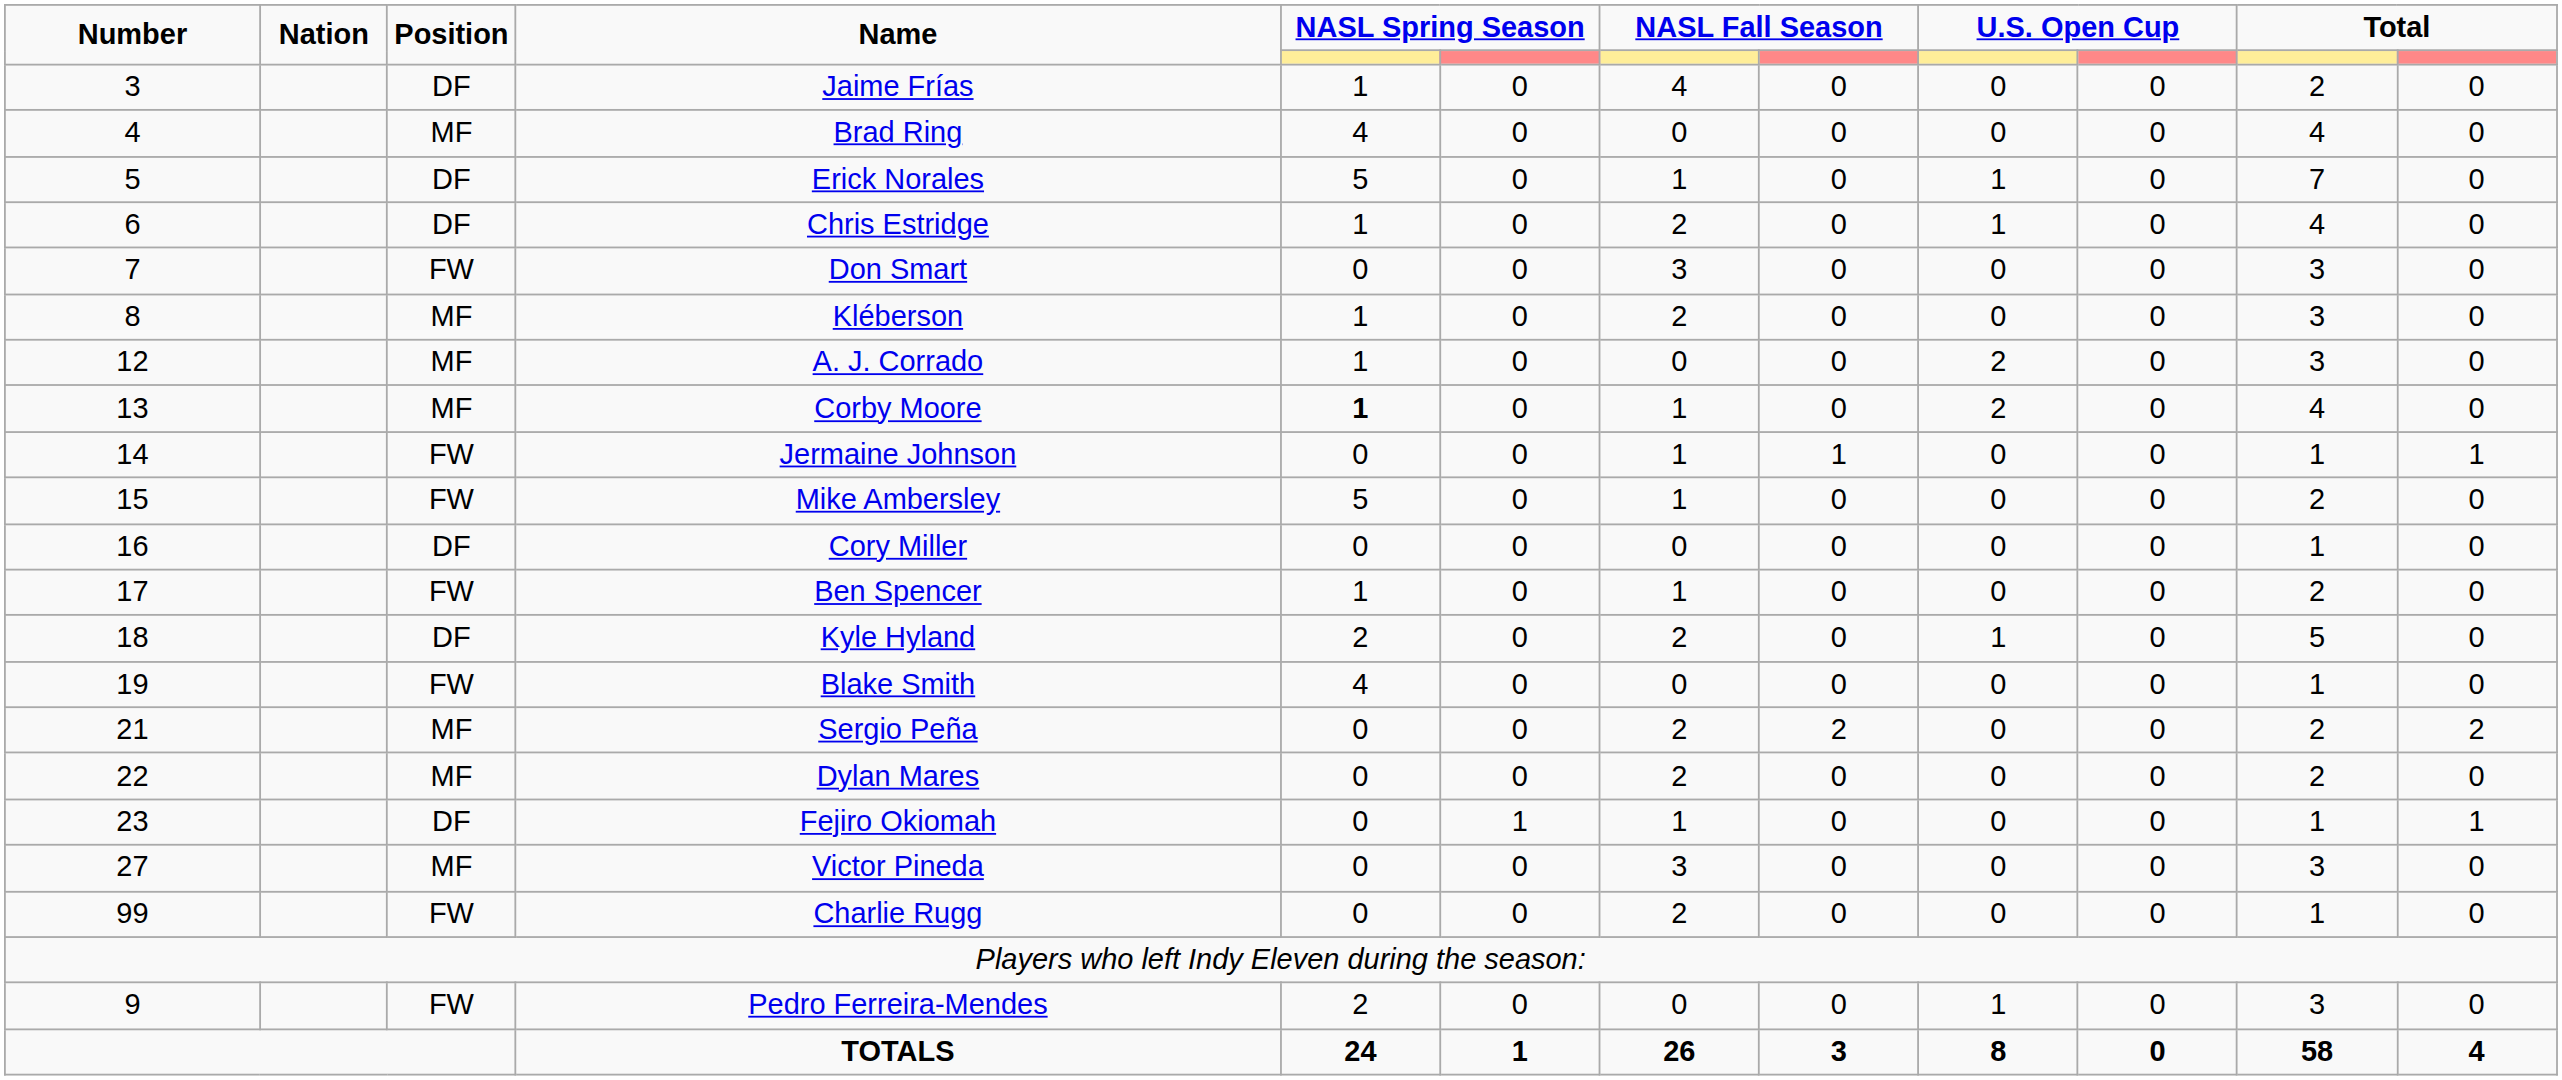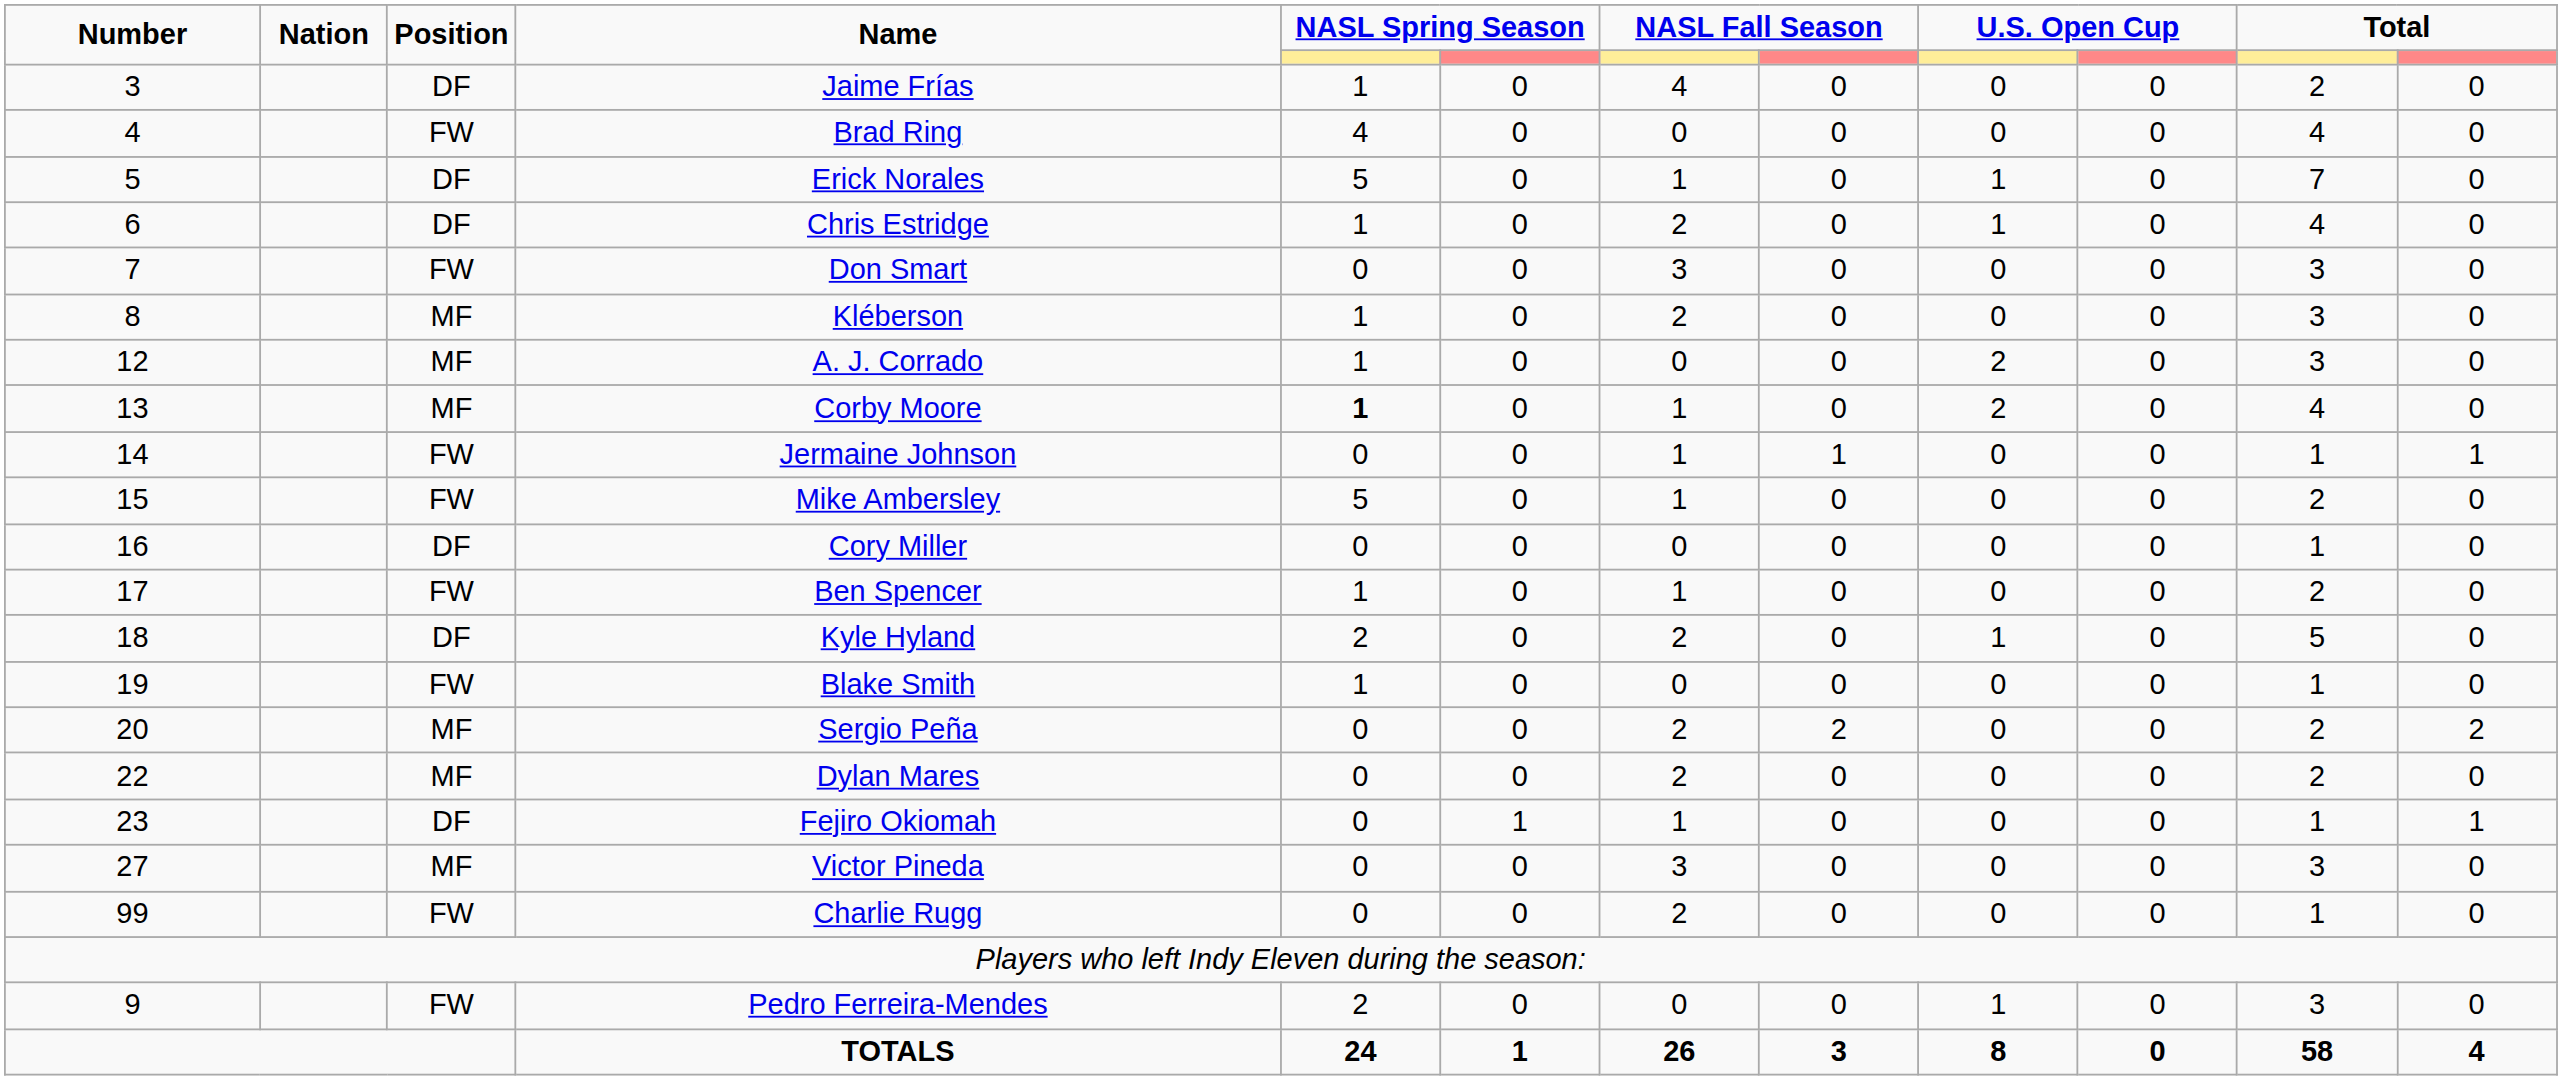Brad Ring | Position: MF -> FW
Blake Smith | column 5: 4 -> 1
Sergio Peña | Number: 21 -> 20
